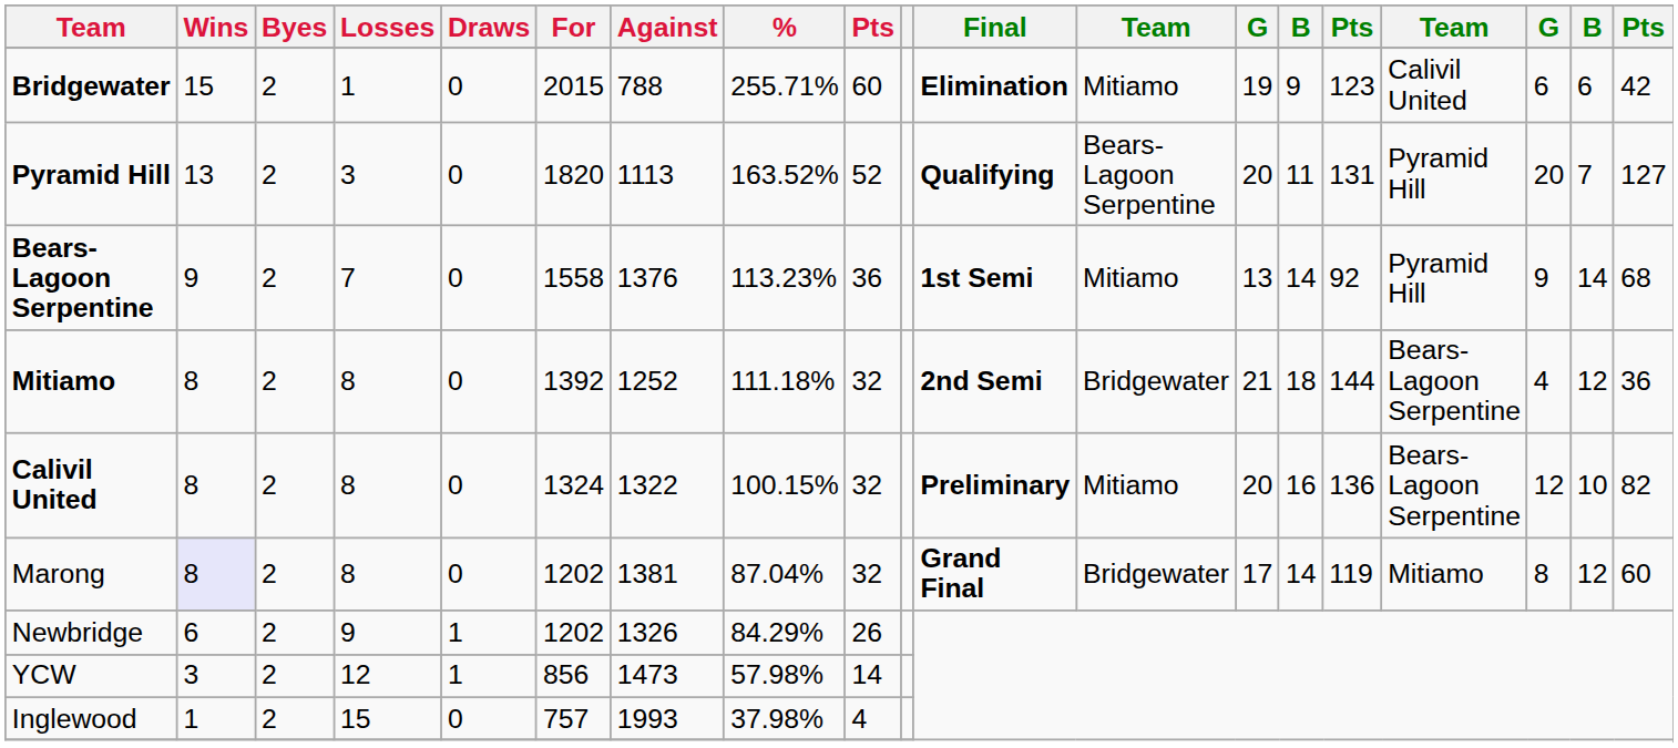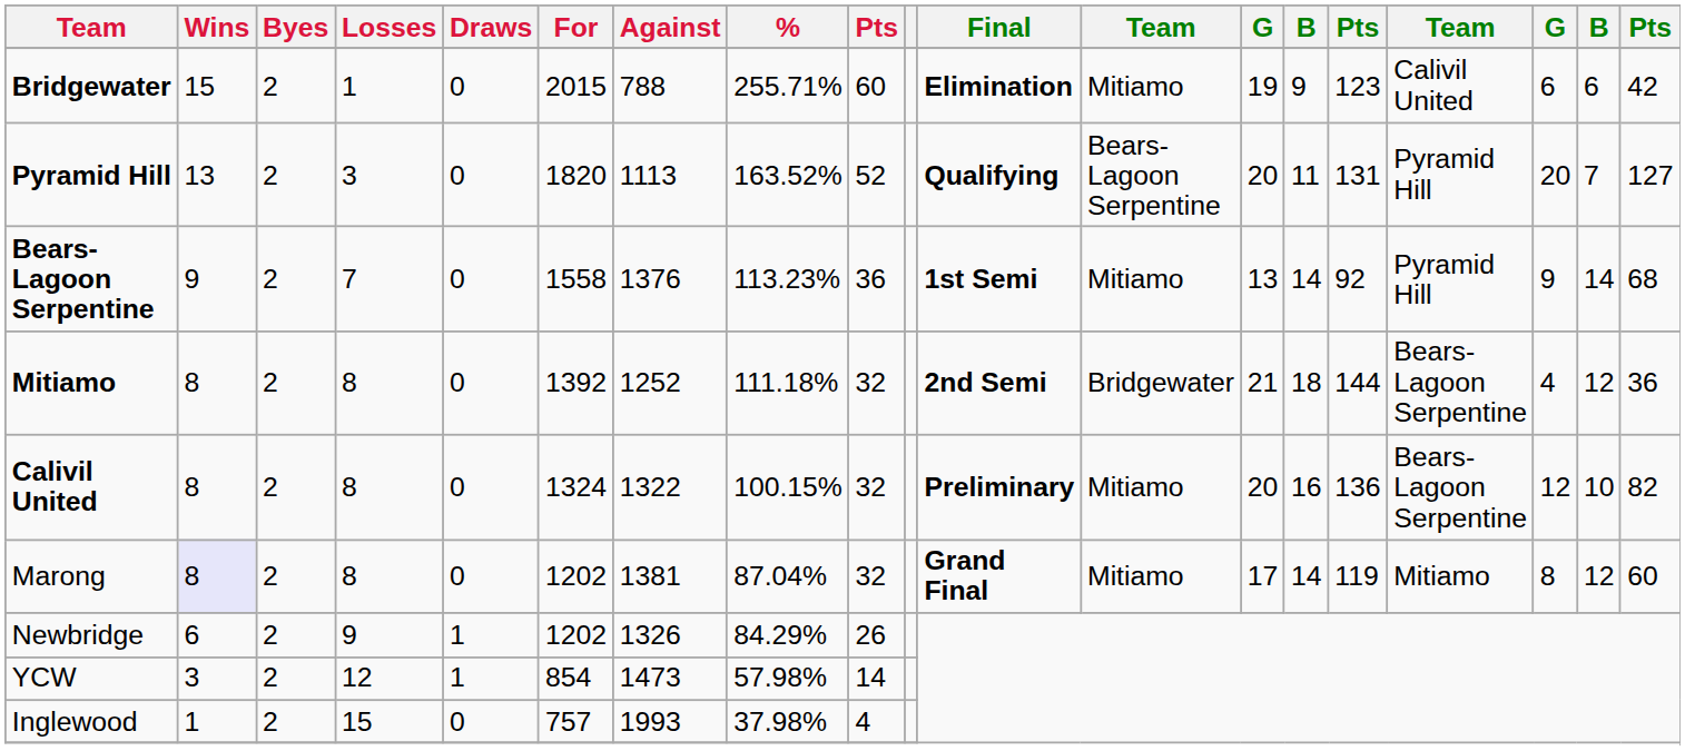Marong | column 12: Bridgewater -> Mitiamo
YCW | For: 856 -> 854
